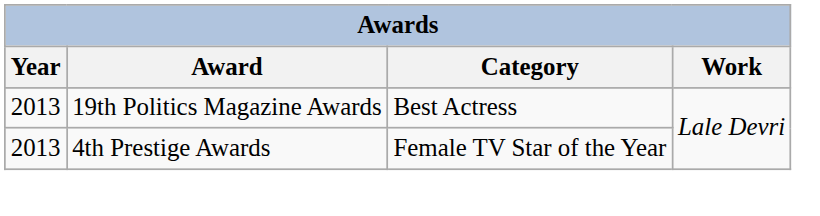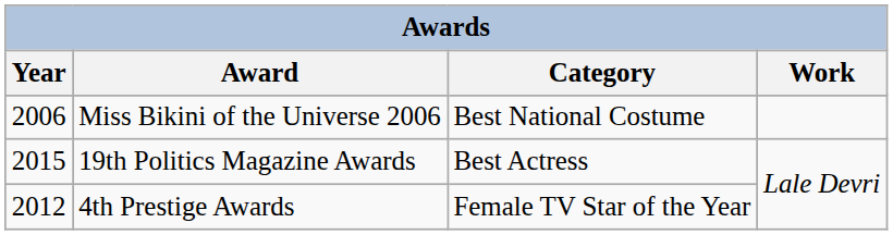+ row: 2006 | Miss Bikini of the Universe 2006 | Best National Costume
19th Politics Magazine Awards | Year: 2013 -> 2015
4th Prestige Awards | Year: 2013 -> 2012
